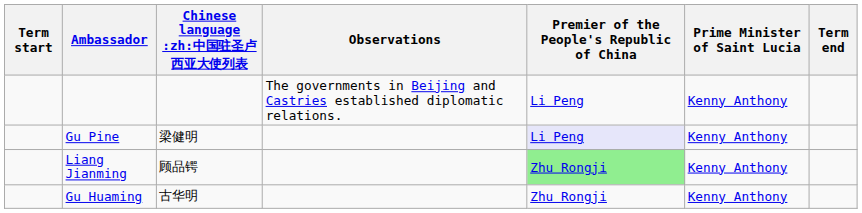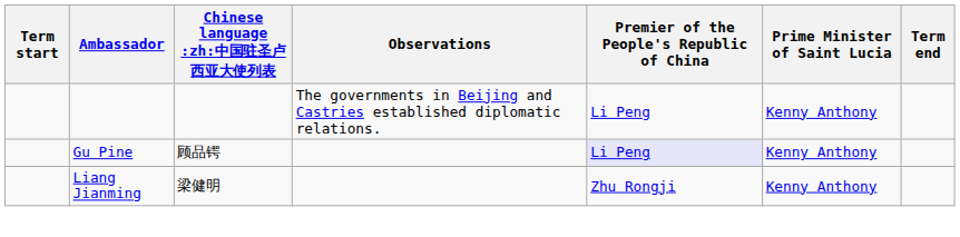Gu Pine | Chinese language :zh:中国驻圣卢西亚大使列表: 梁健明 -> 顾品锷
Liang Jianming | Chinese language :zh:中国驻圣卢西亚大使列表: 顾品锷 -> 梁健明
Liang Jianming | Premier of the People's Republic of China: lightgreen background -> no background
- row: Gu Huaming | 古华明 | Zhu Rongji | Kenny Anthony
